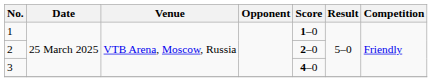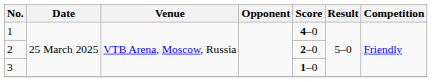1 | Score: 1–0 -> 4–0
3 | Score: 4–0 -> 1–0
